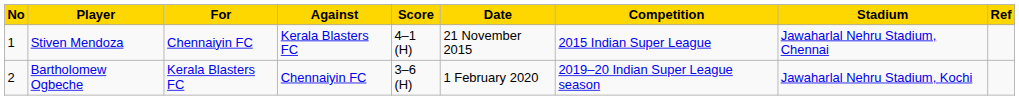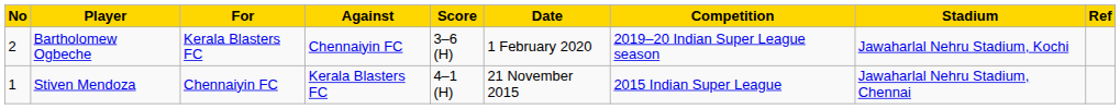rows swapped: Stiven Mendoza <-> Bartholomew Ogbeche
